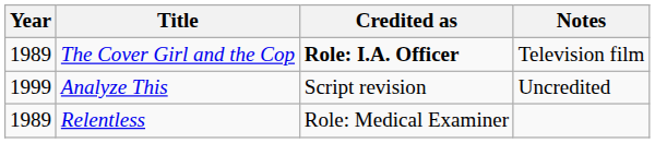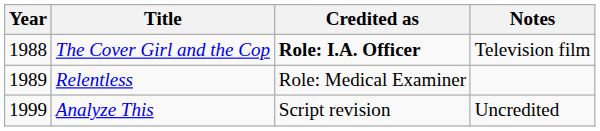The Cover Girl and the Cop | Year: 1989 -> 1988
rows swapped: Relentless <-> Analyze This
